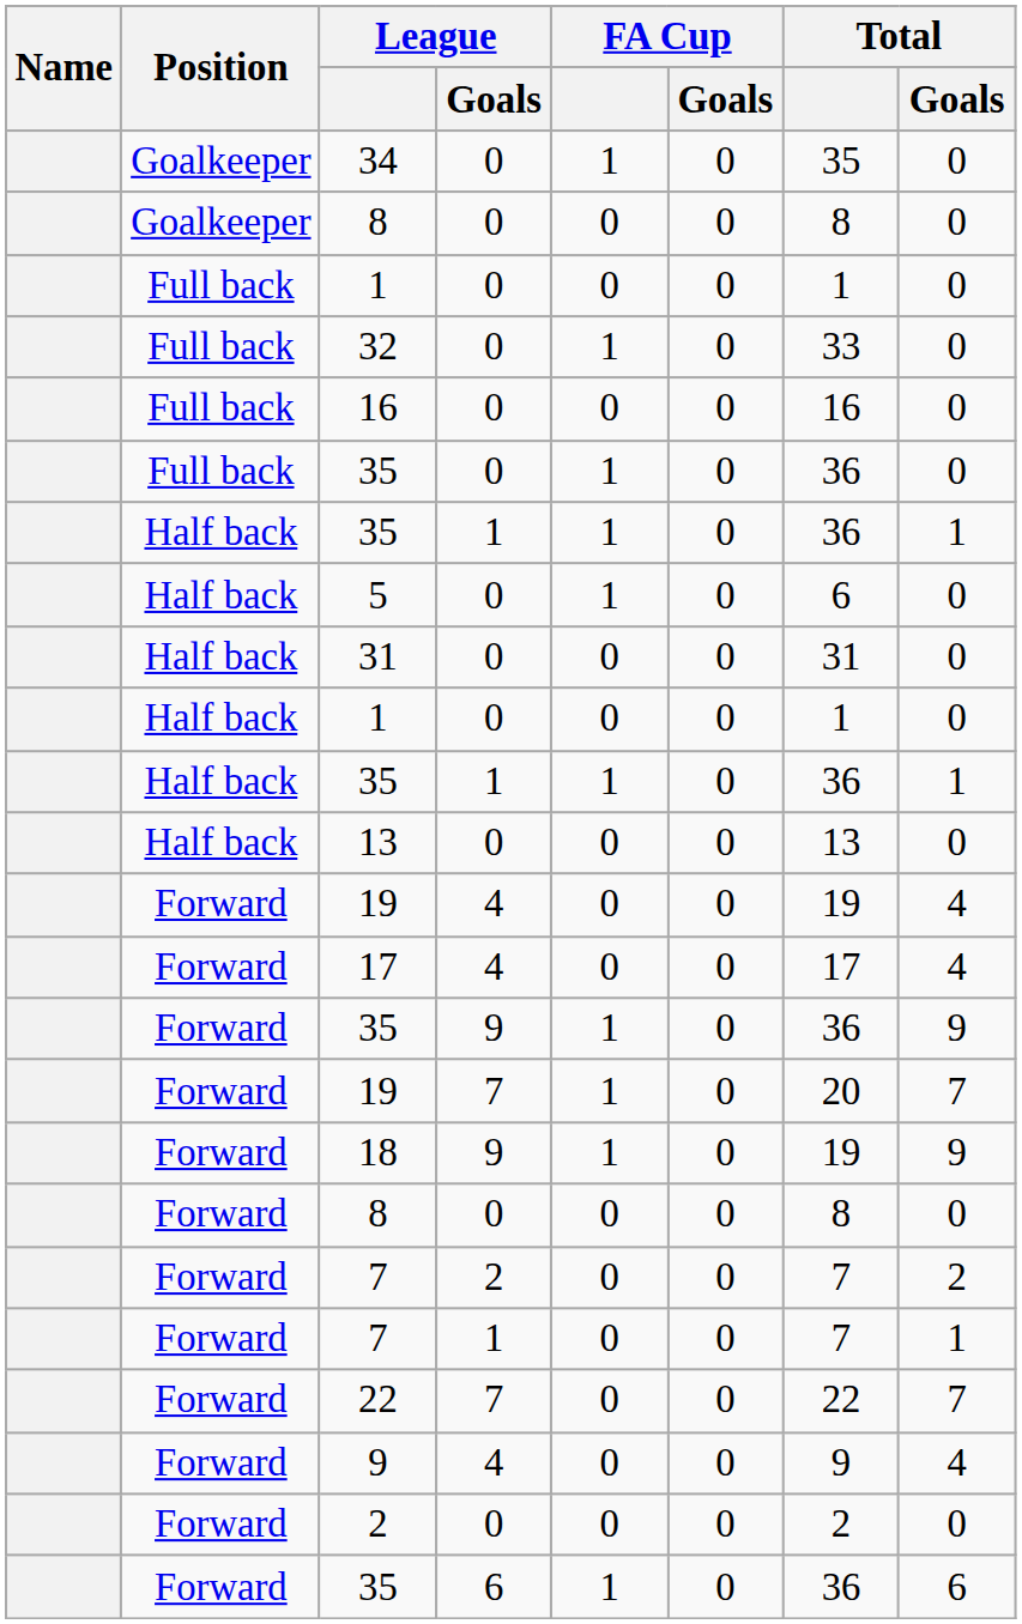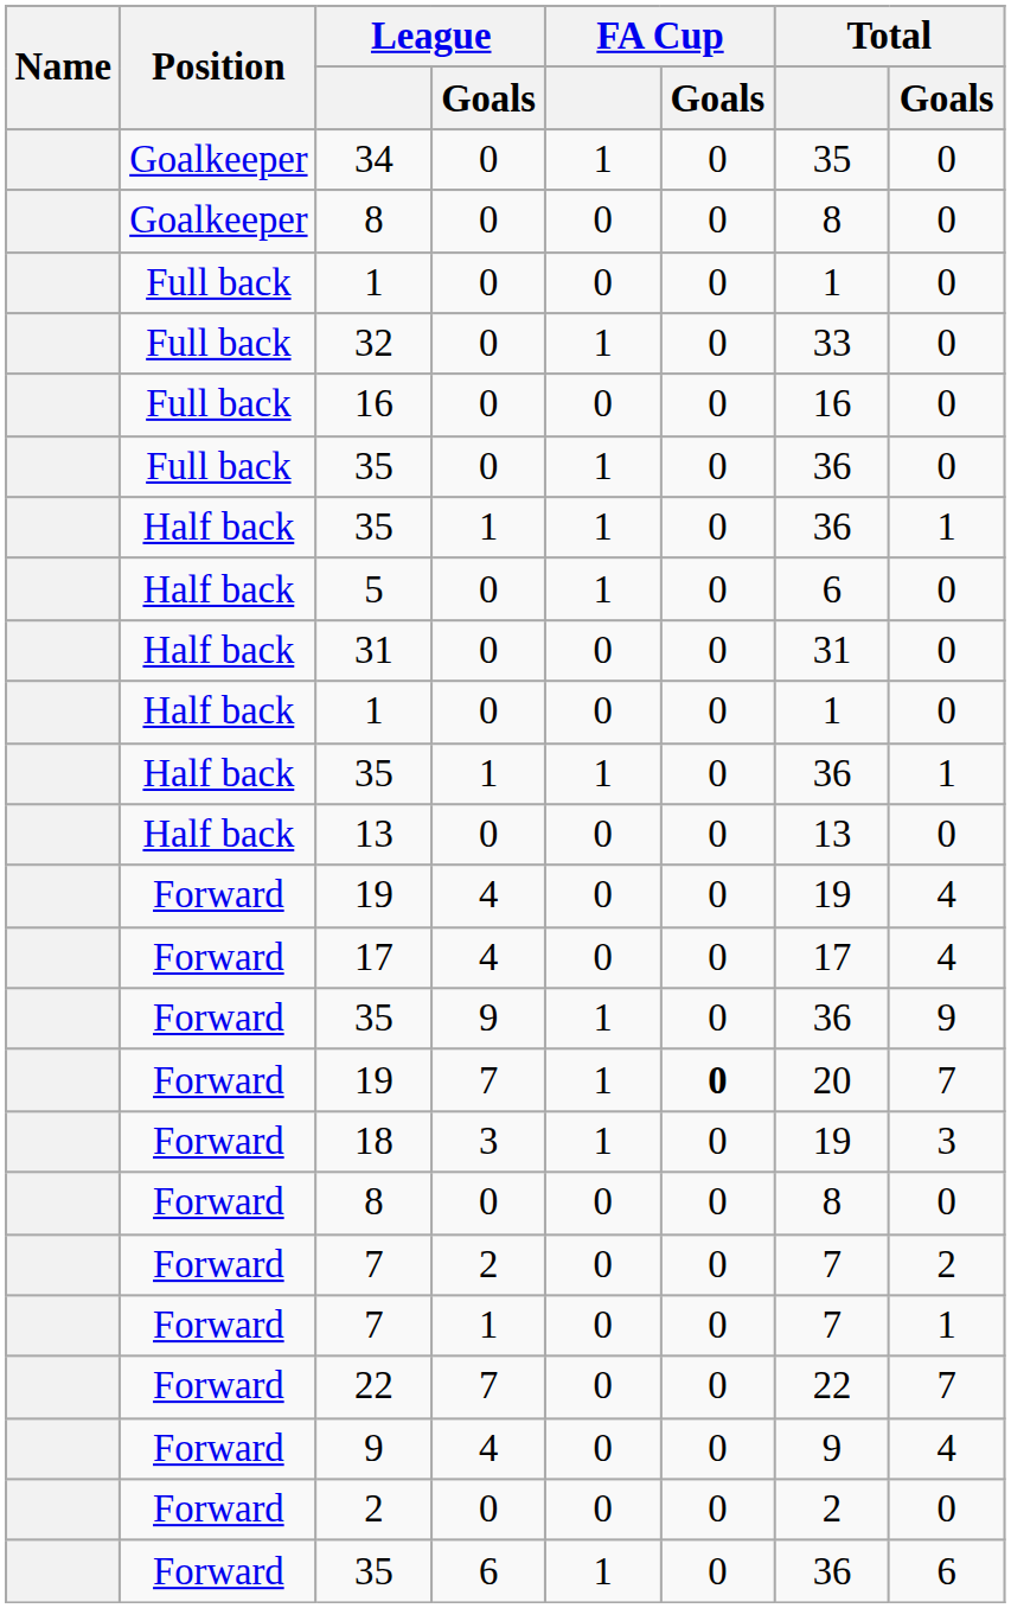19 / 7 | FA Cup / Goals: normal -> bold
+ row: Forward | 18 | 3 | 1 | 0 | 19 | 3
- row: Forward | 18 | 9 | 1 | 0 | 19 | 9
